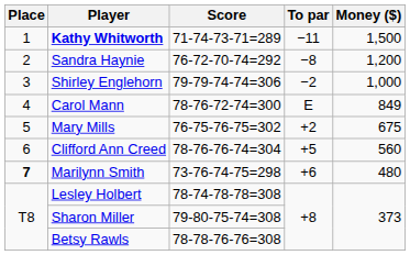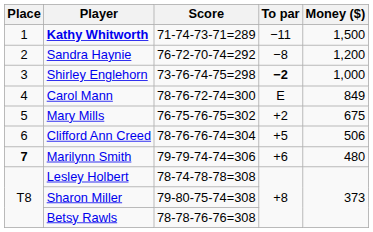Shirley Englehorn | Score: 79-79-74-74=306 -> 73-76-74-75=298
Shirley Englehorn | To par: normal -> bold
Clifford Ann Creed | Money ($): 560 -> 506
Marilynn Smith | Score: 73-76-74-75=298 -> 79-79-74-74=306
